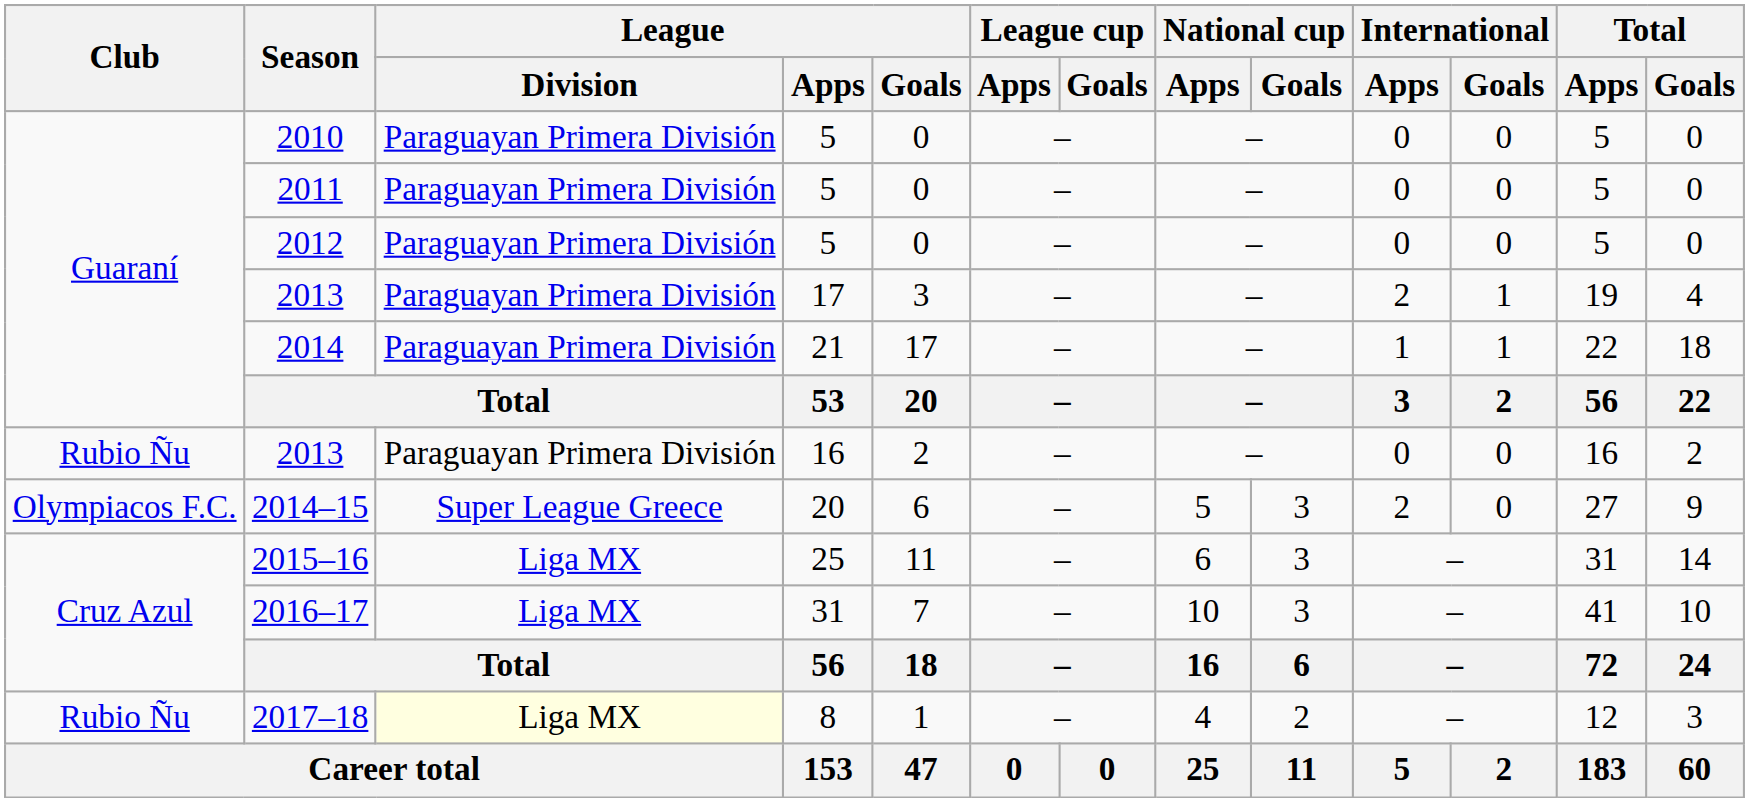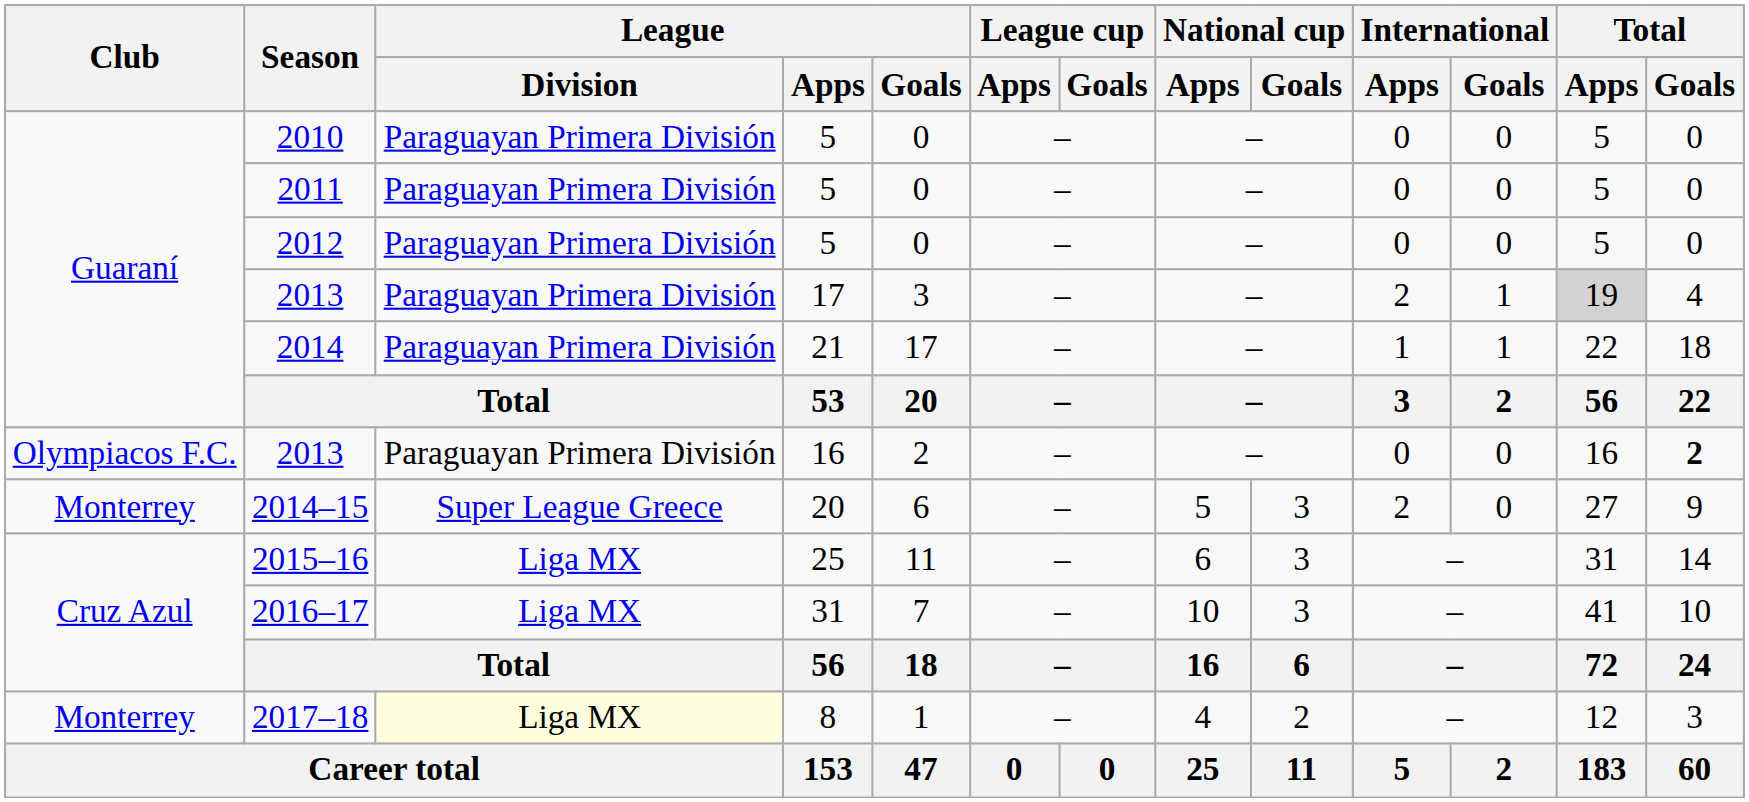2013 / 17 | Total / Apps: no background -> lightgrey background
2013 / 16 | Club: Rubio Ñu -> Olympiacos F.C.
2013 / 16 | Total / Goals: normal -> bold
2014–15 | Club: Olympiacos F.C. -> Monterrey
2017–18 | Club: Rubio Ñu -> Monterrey
